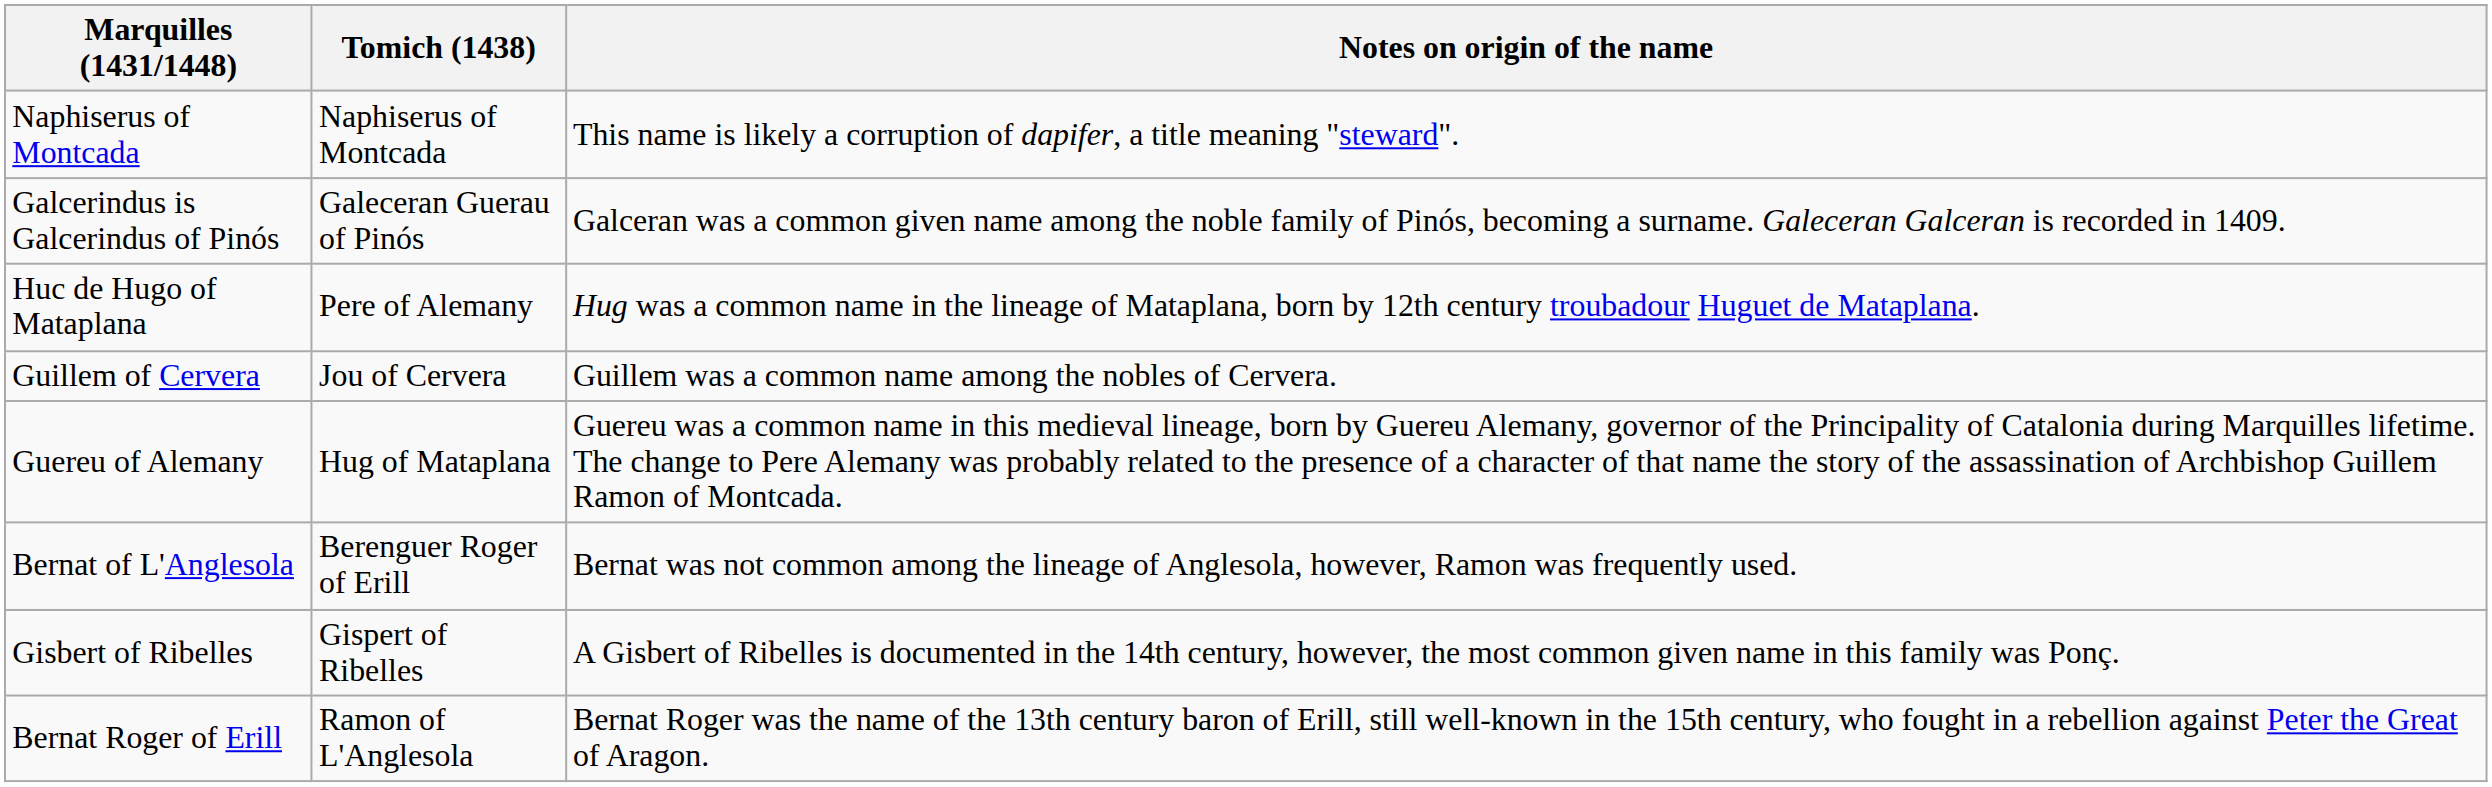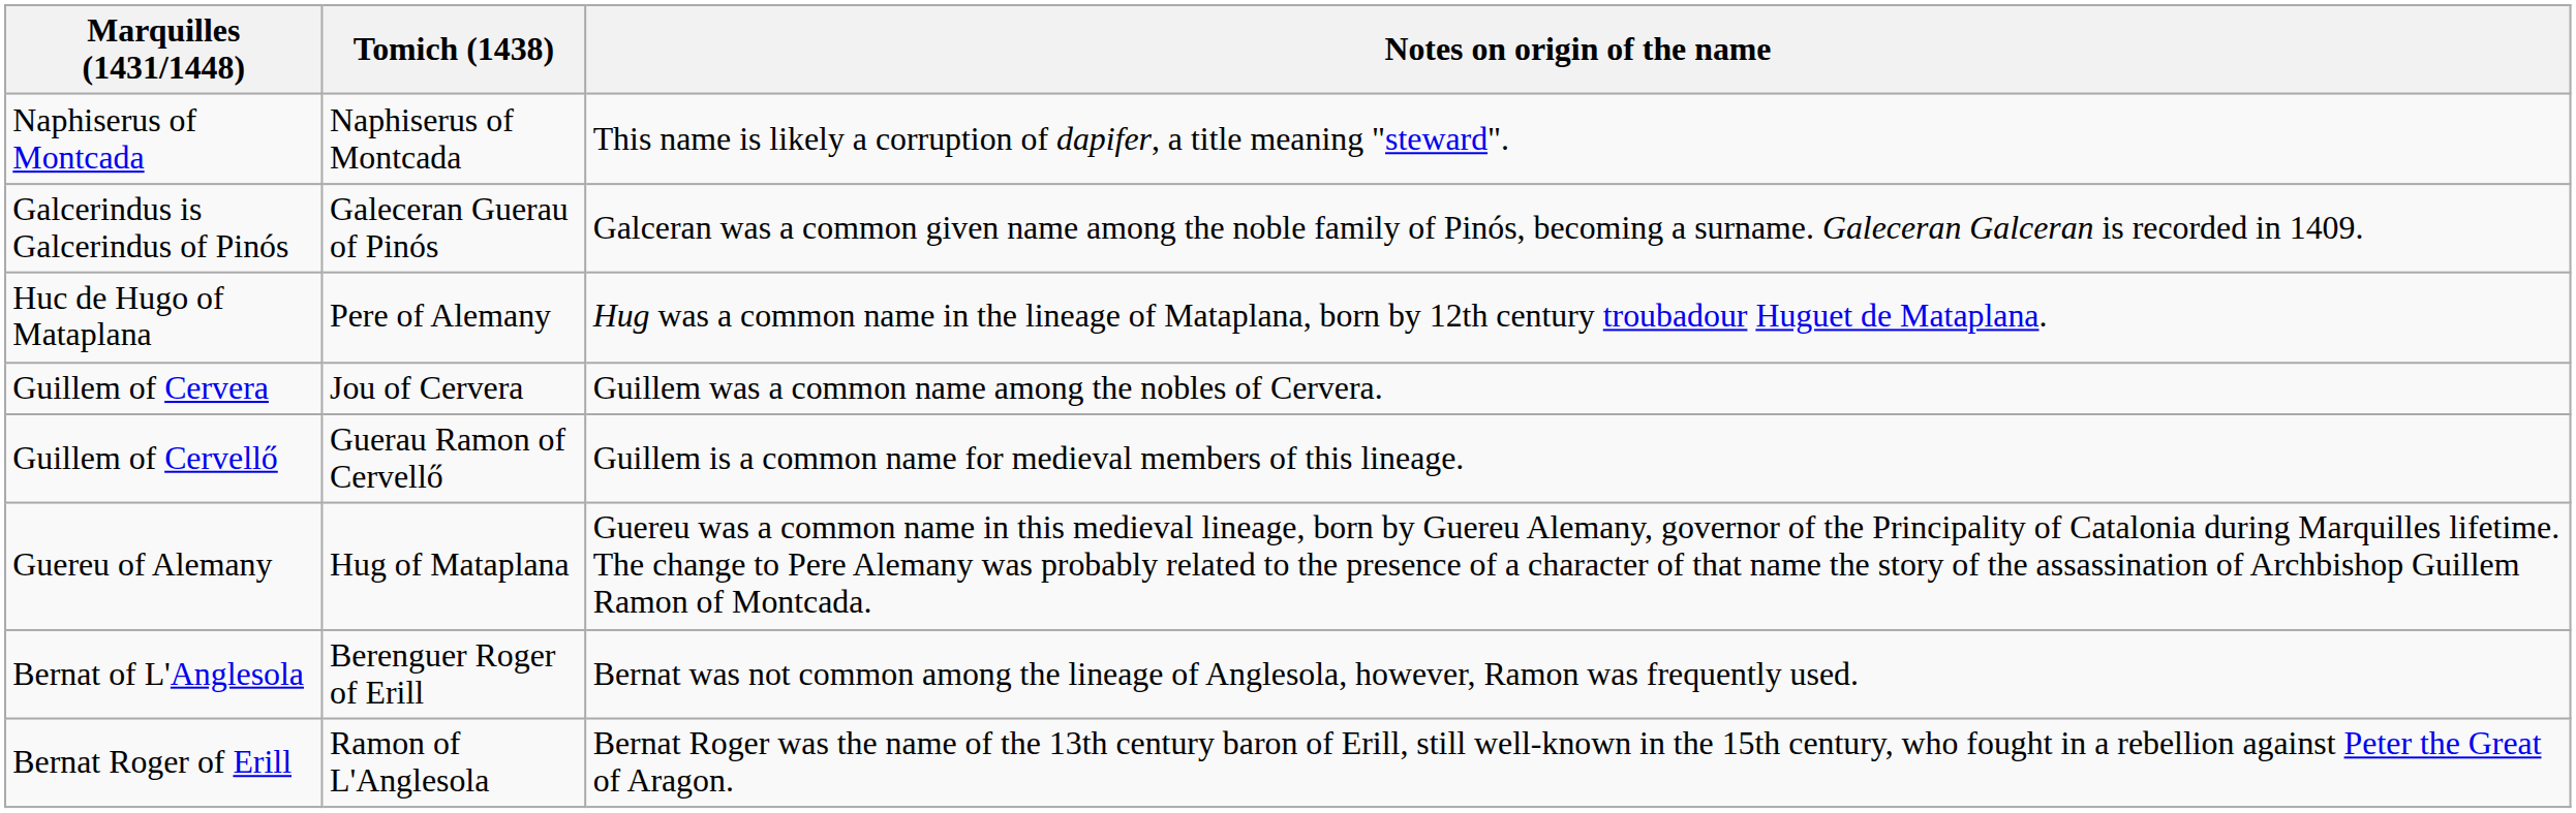+ row: Guillem of Cervellő | Guerau Ramon of Cervellő | Guillem is a common name for medieval members of this lineage.
- row: Gisbert of Ribelles | Gispert of Ribelles | A Gisbert of Ribelles is documented in the 14th century, however, the most common given name in this family was Ponç.
